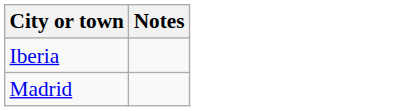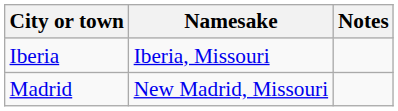+ column: Namesake | Iberia, Missouri | New Madrid, Missouri
